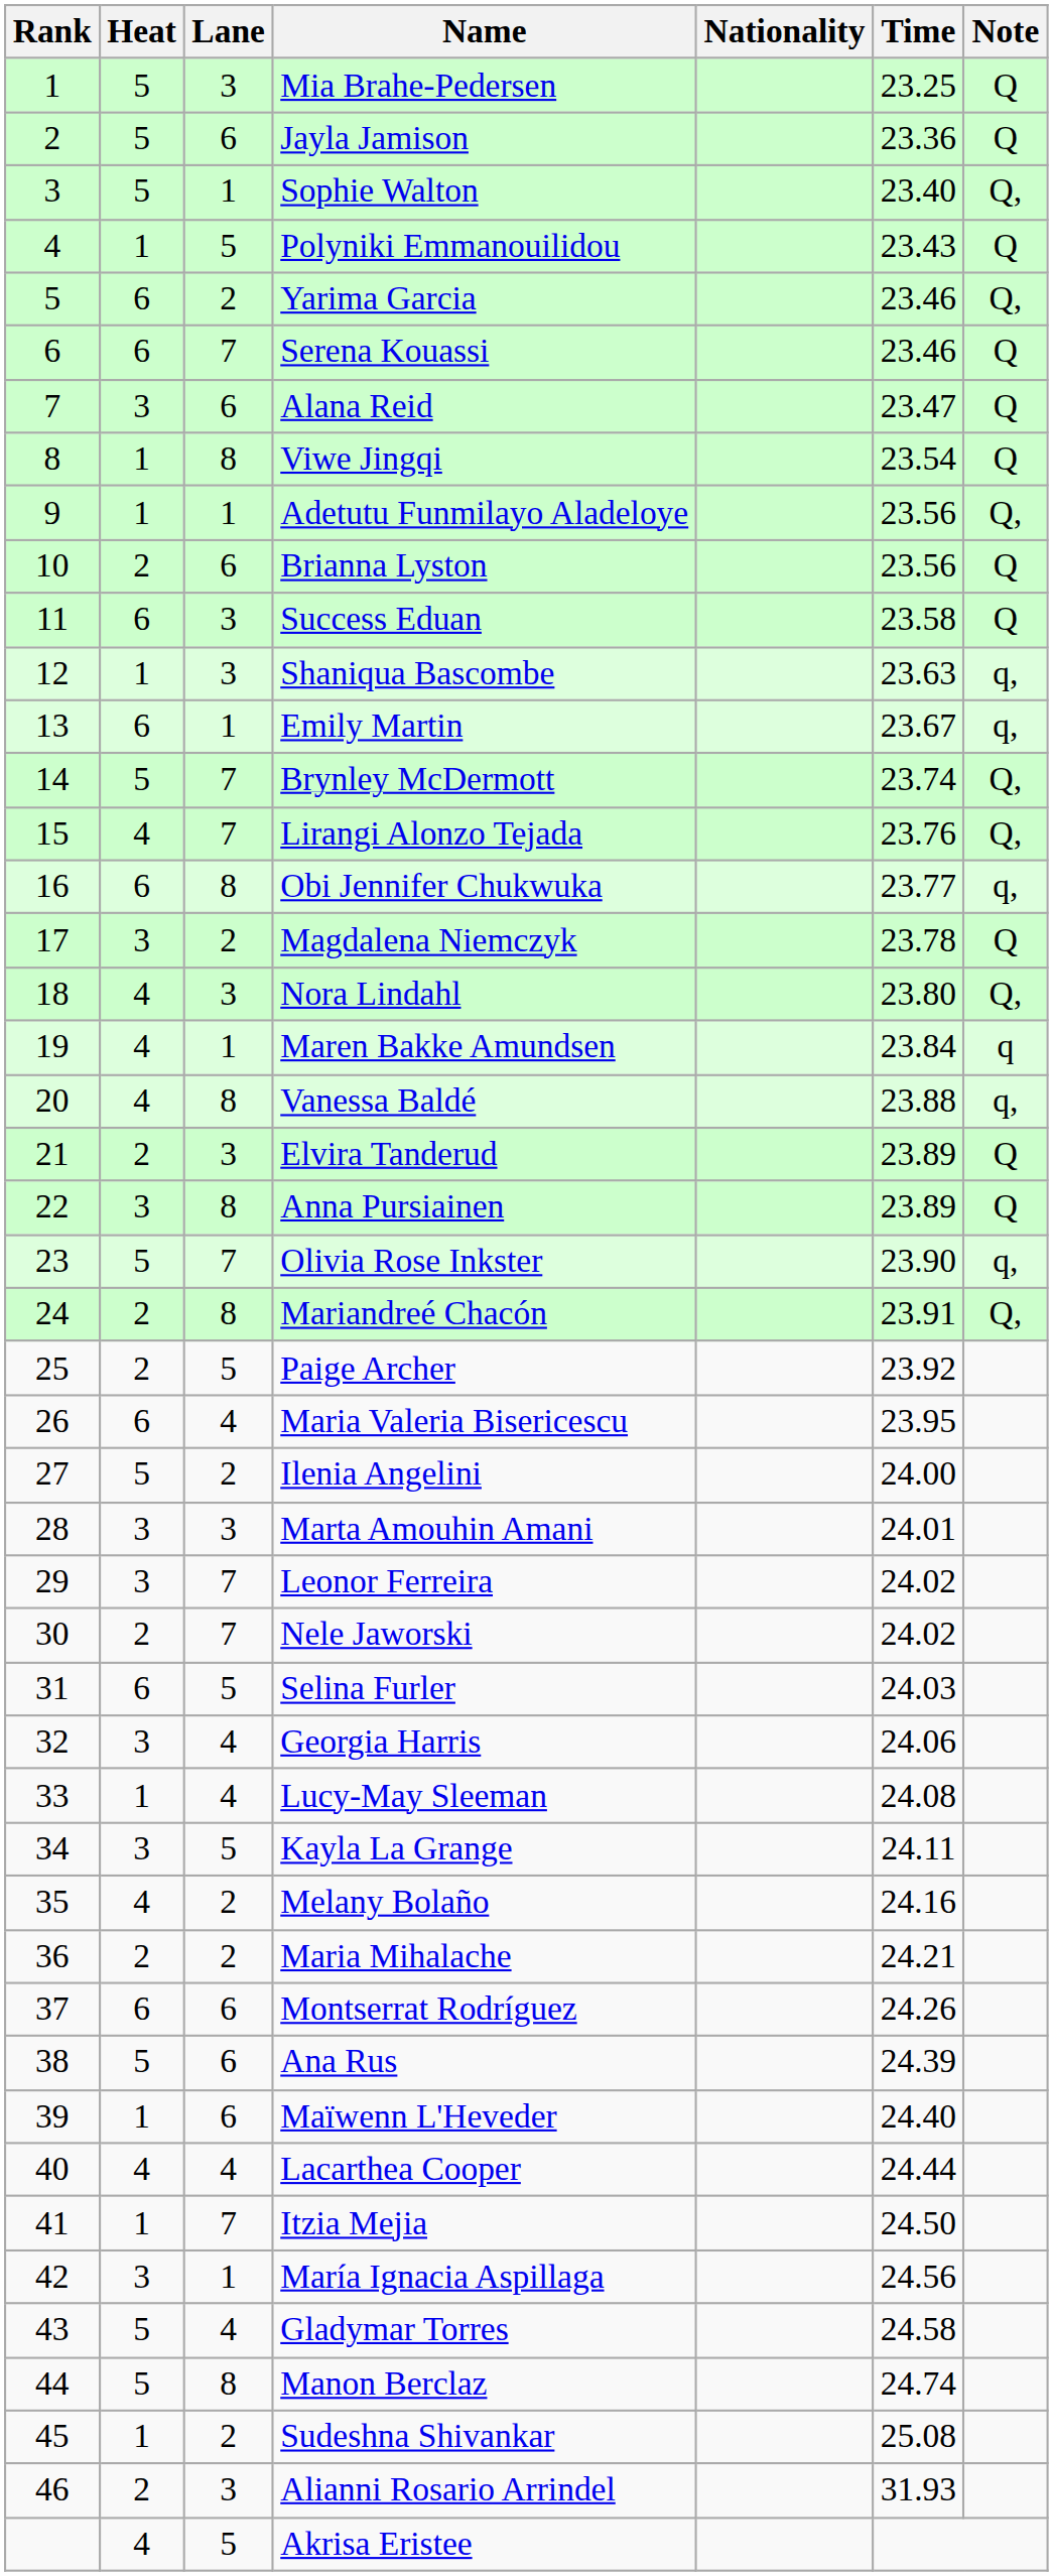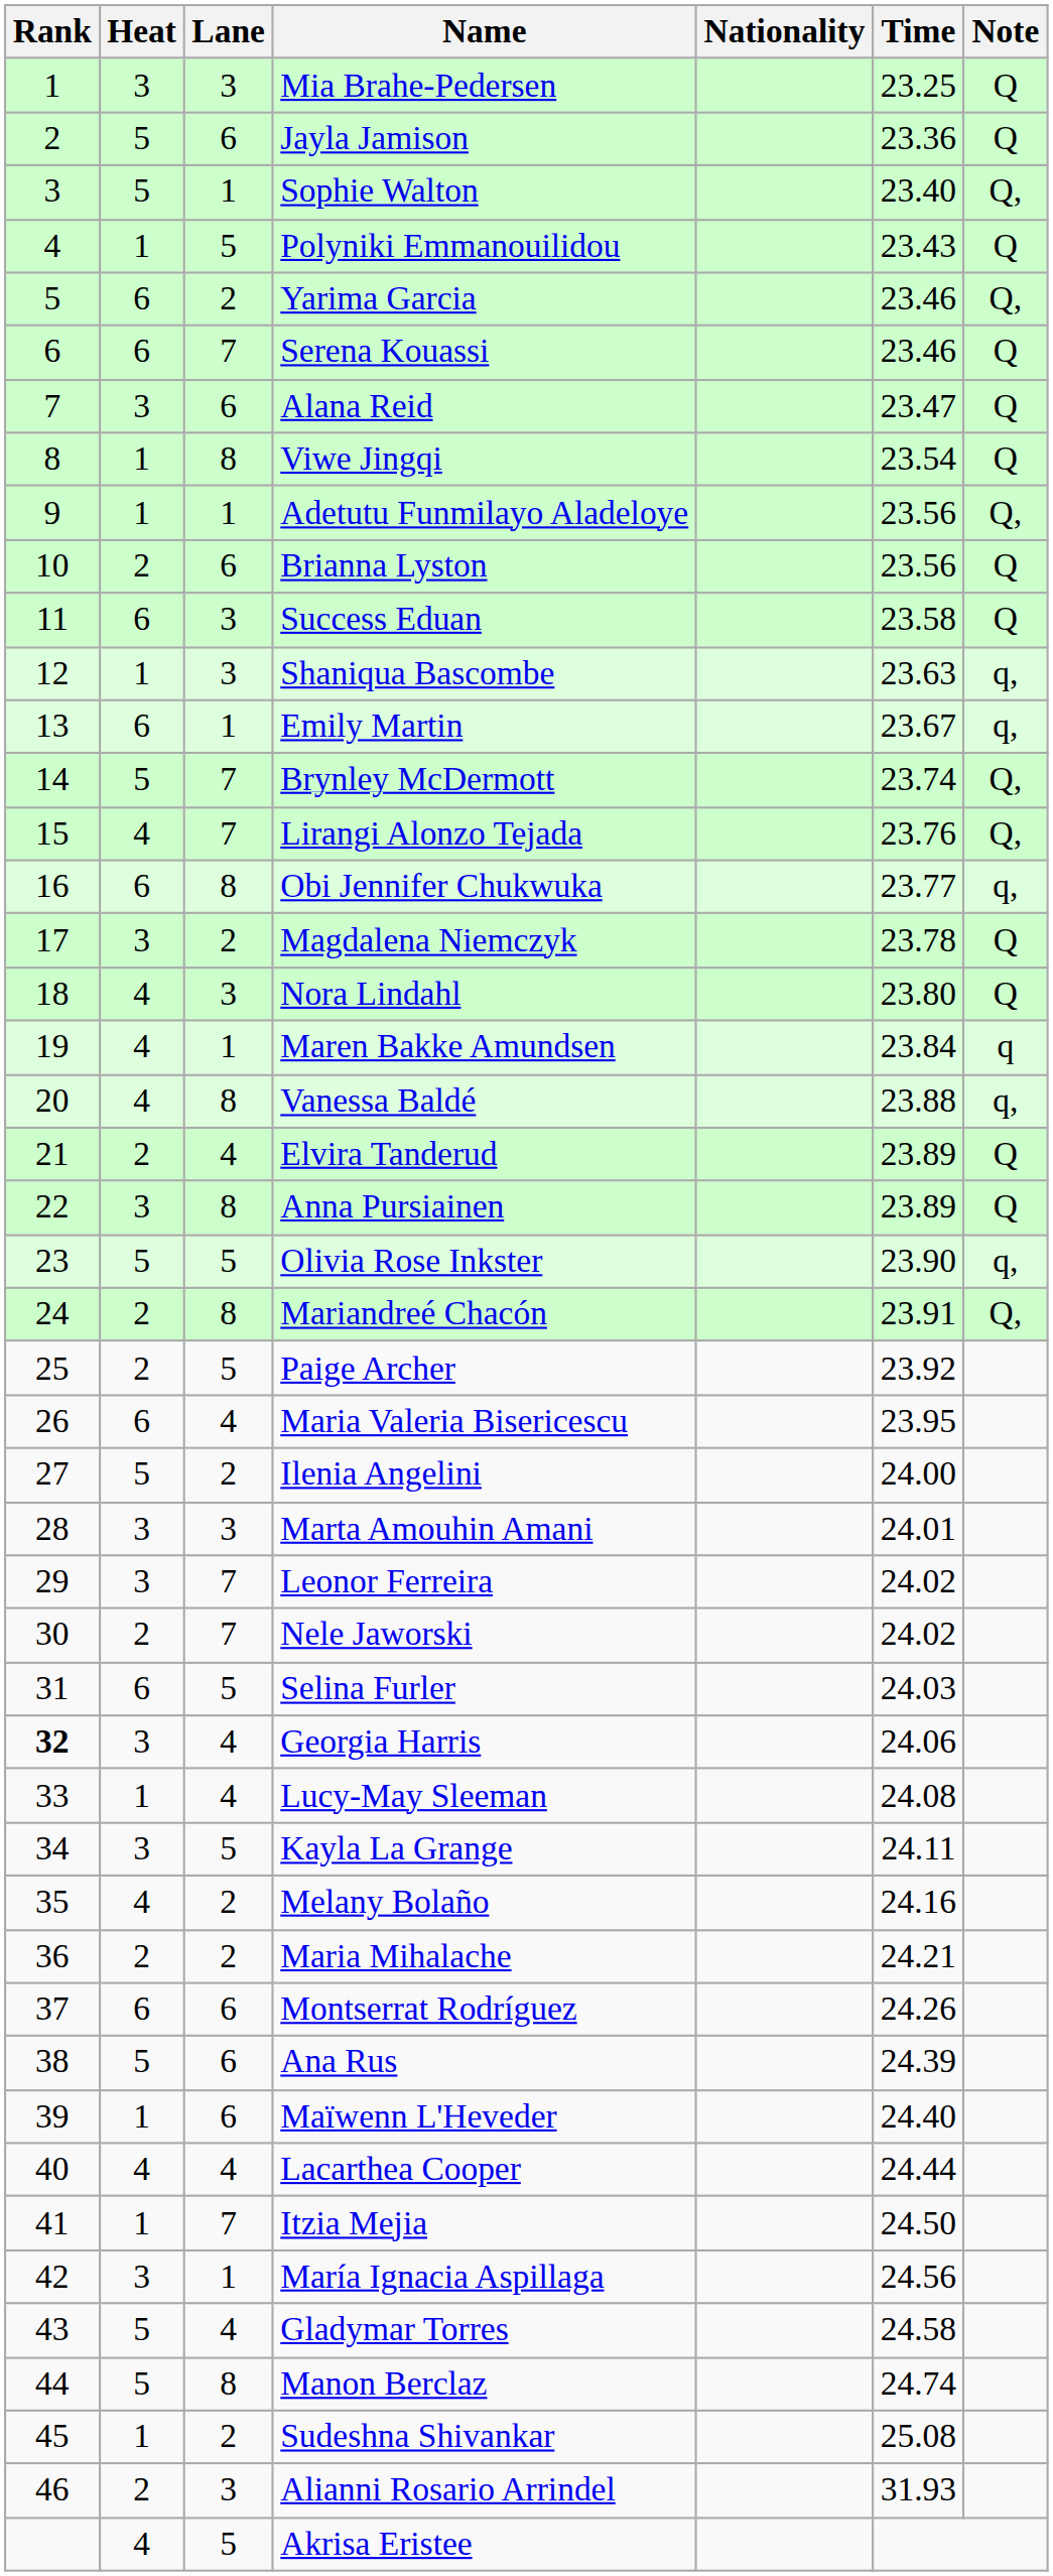Mia Brahe-Pedersen | Heat: 5 -> 3
Nora Lindahl | Note: Q, -> Q
Elvira Tanderud | Lane: 3 -> 4
Olivia Rose Inkster | Lane: 7 -> 5
Georgia Harris | Rank: normal -> bold
